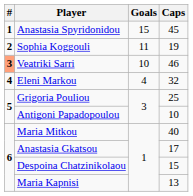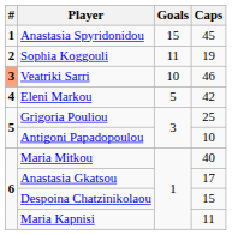Eleni Markou | Goals: 4 -> 5
Eleni Markou | Caps: 32 -> 42
Maria Kapnisi | Caps: 13 -> 11
